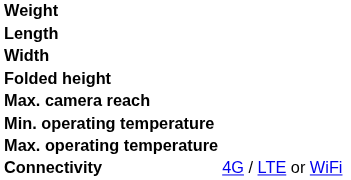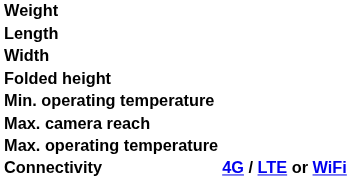rows swapped: Max. camera reach <-> Min. operating temperature
Connectivity | column 2: normal -> bold
